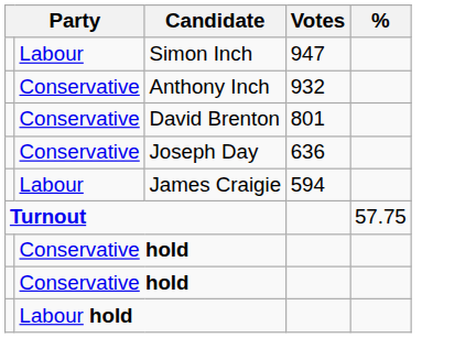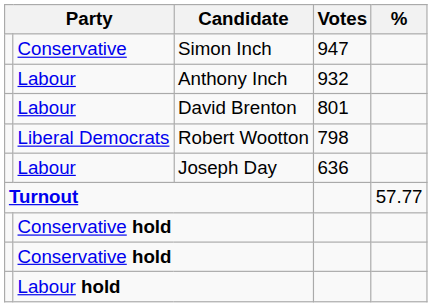Simon Inch | column 2: Labour -> Conservative
Anthony Inch | column 2: Conservative -> Labour
David Brenton | column 2: Conservative -> Labour
+ row: Liberal Democrats | Robert Wootton | 798
Joseph Day | column 2: Conservative -> Labour
- row: Labour | James Craigie | 594
Turnout | %: 57.75 -> 57.77
